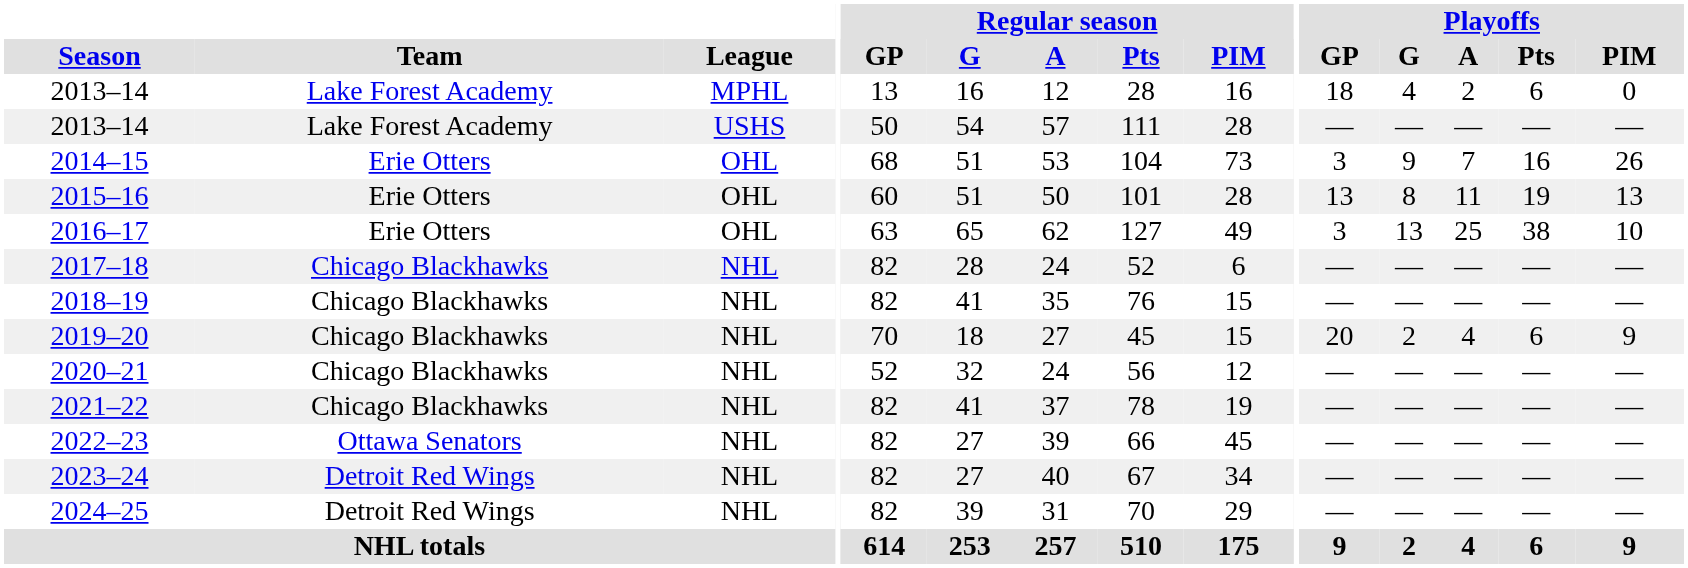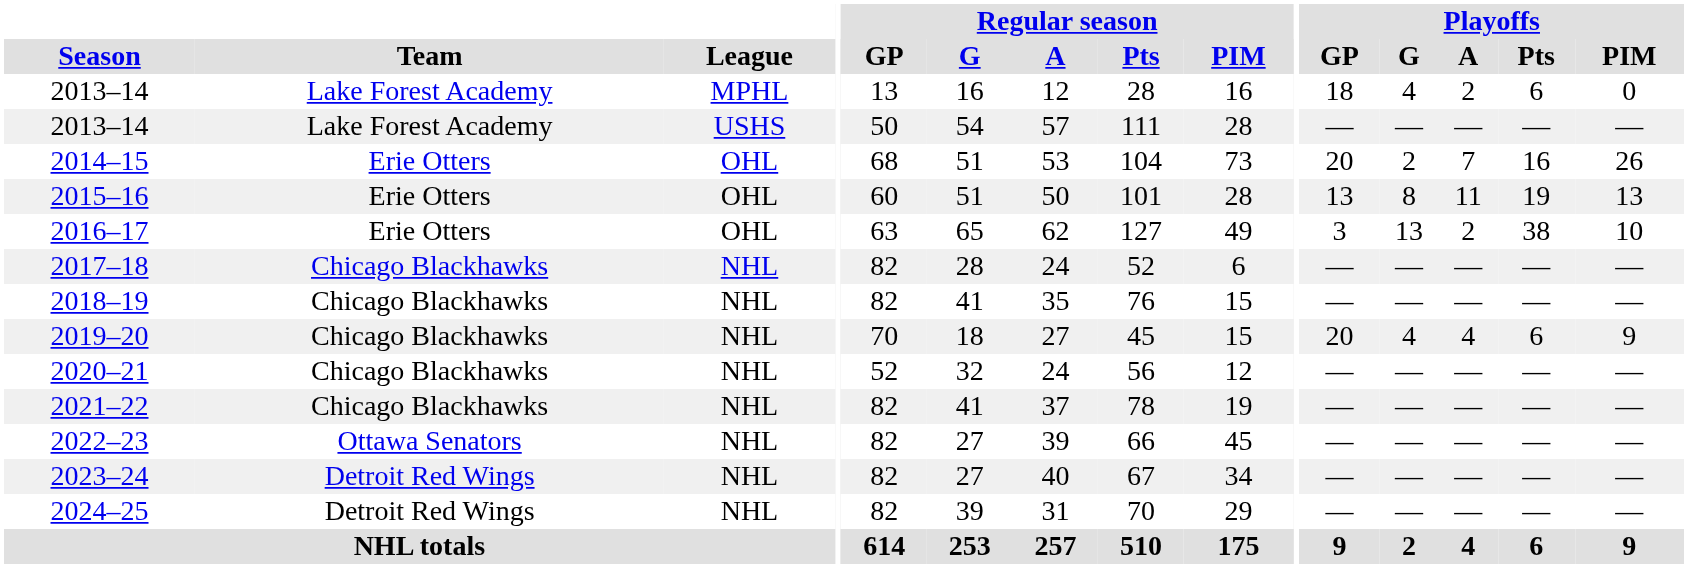2014–15 | Playoffs / GP: 3 -> 20
2014–15 | Playoffs / G: 9 -> 2
2016–17 | Playoffs / A: 25 -> 2
2019–20 | Playoffs / G: 2 -> 4
